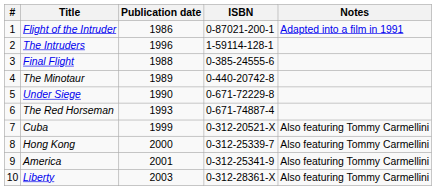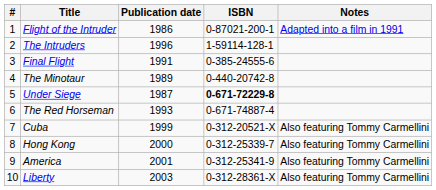Final Flight | Publication date: 1988 -> 1991
Under Siege | Publication date: 1990 -> 1987
Under Siege | ISBN: normal -> bold
